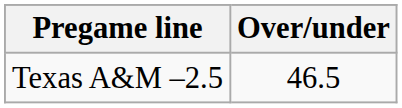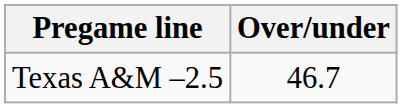Texas A&M –2.5 | Over/under: 46.5 -> 46.7
